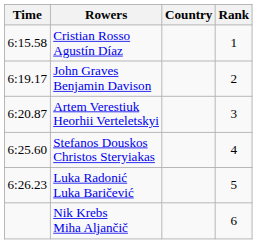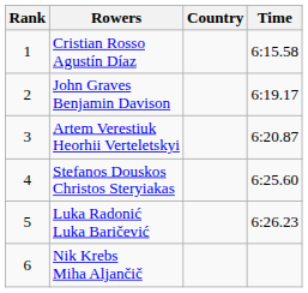columns swapped: Rank <-> Time
